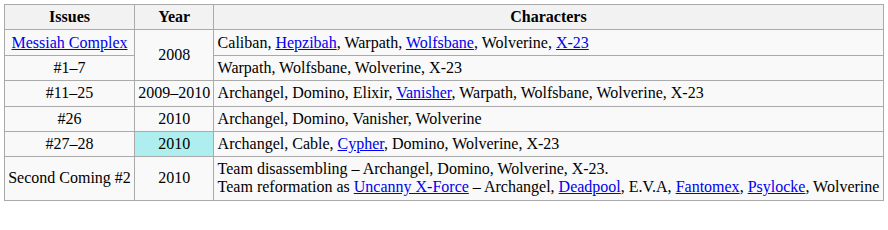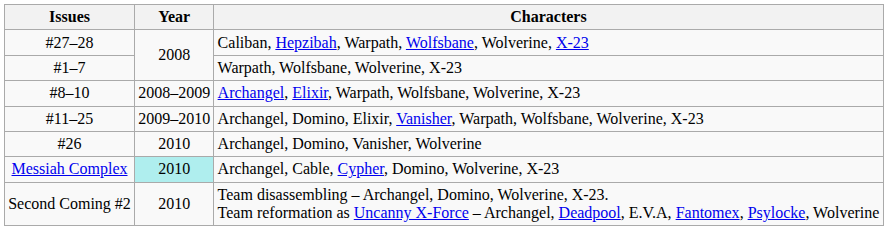Caliban, Hepzibah, Warpath, Wolfsbane, Wolverine, X-23 | Issues: Messiah Complex -> #27–28
+ row: #8–10 | 2008–2009 | Archangel, Elixir, Warpath, Wolfsbane, Wolverine, X-23
Archangel, Cable, Cypher, Domino, Wolverine, X-23 | Issues: #27–28 -> Messiah Complex
